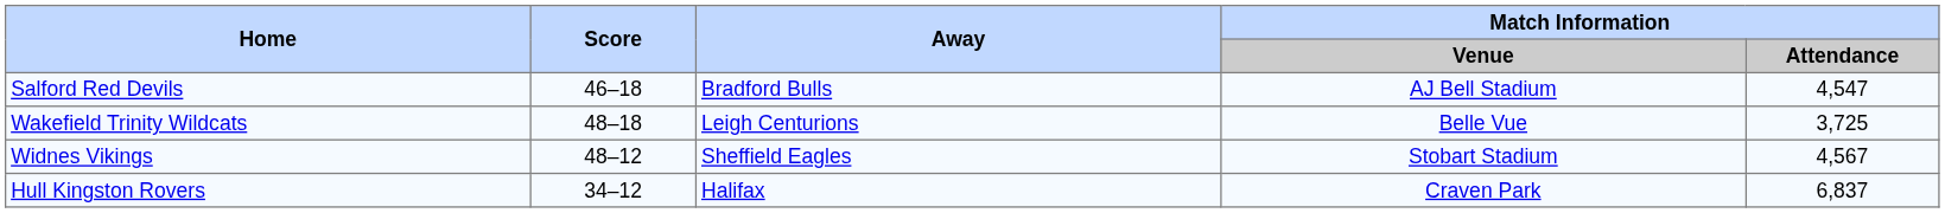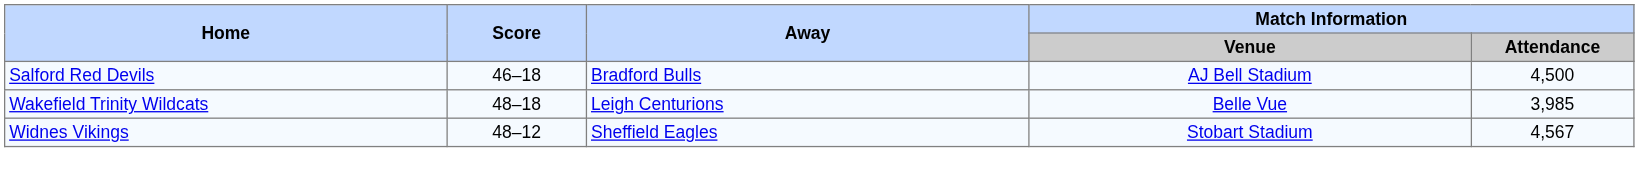Salford Red Devils | Match Information / Attendance: 4,547 -> 4,500
Wakefield Trinity Wildcats | Match Information / Attendance: 3,725 -> 3,985
- row: Hull Kingston Rovers | 34–12 | Halifax | Craven Park | 6,837
